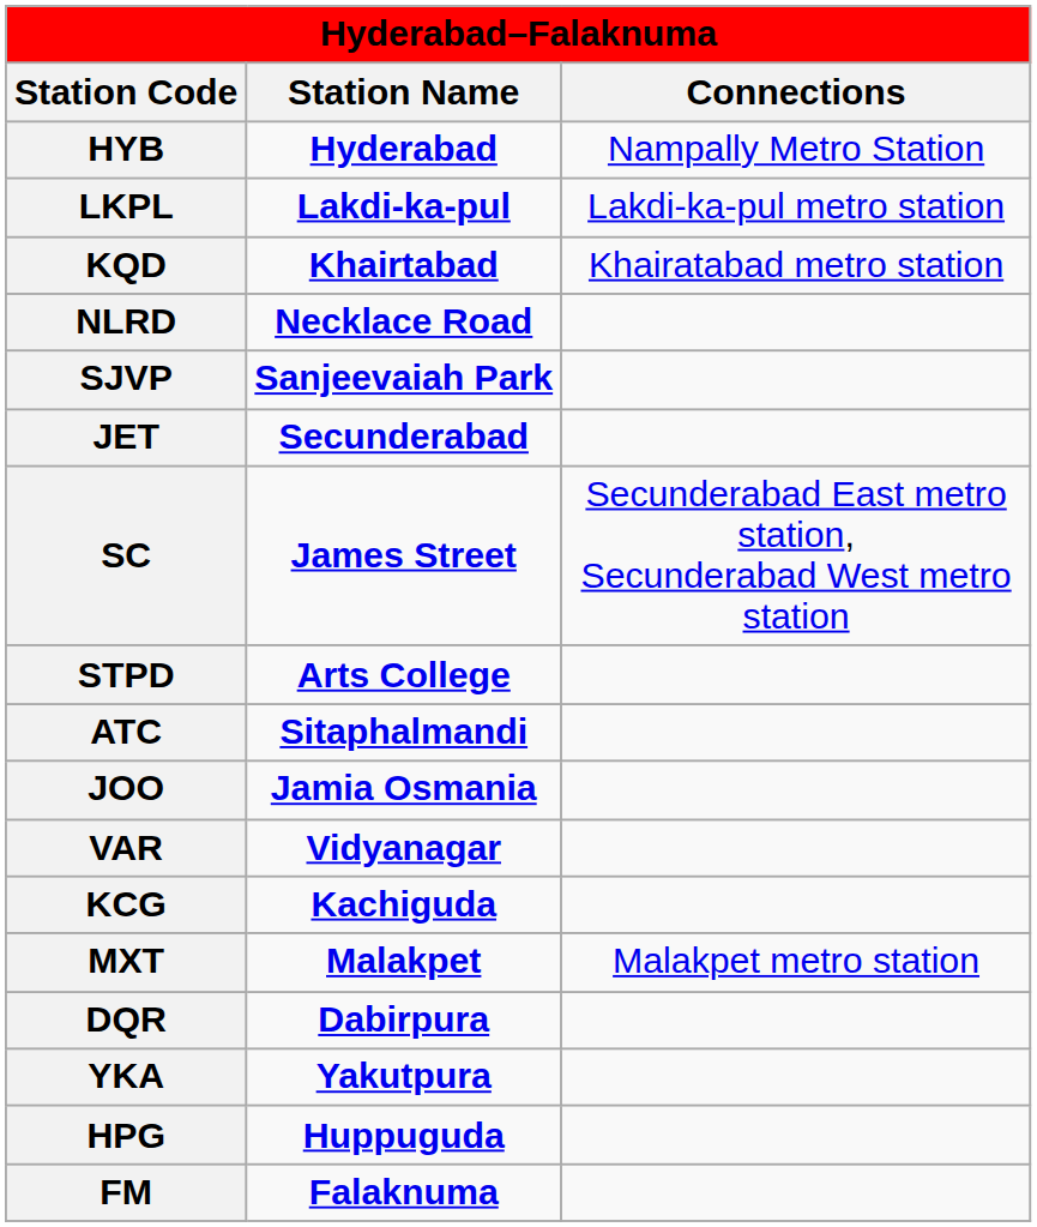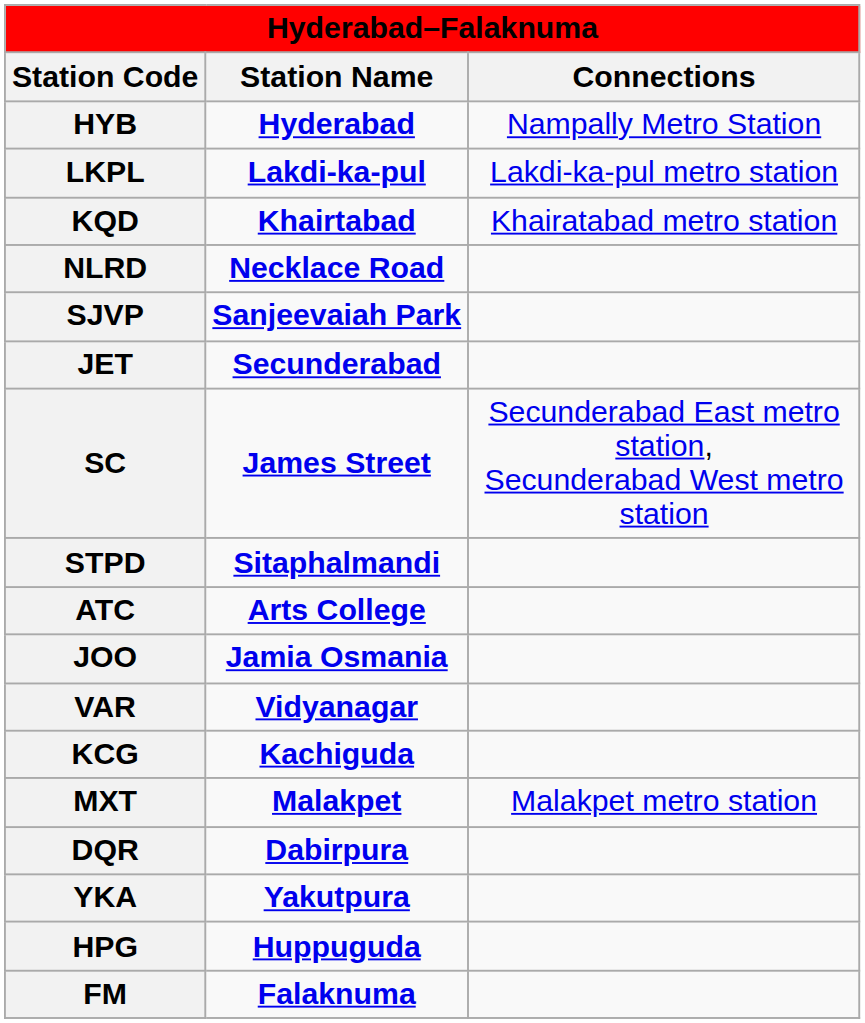STPD | Station Name: Arts College -> Sitaphalmandi
ATC | Station Name: Sitaphalmandi -> Arts College
